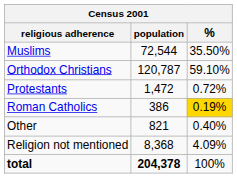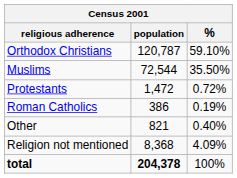rows swapped: Orthodox Christians <-> Muslims
Roman Catholics | %: gold background -> no background
